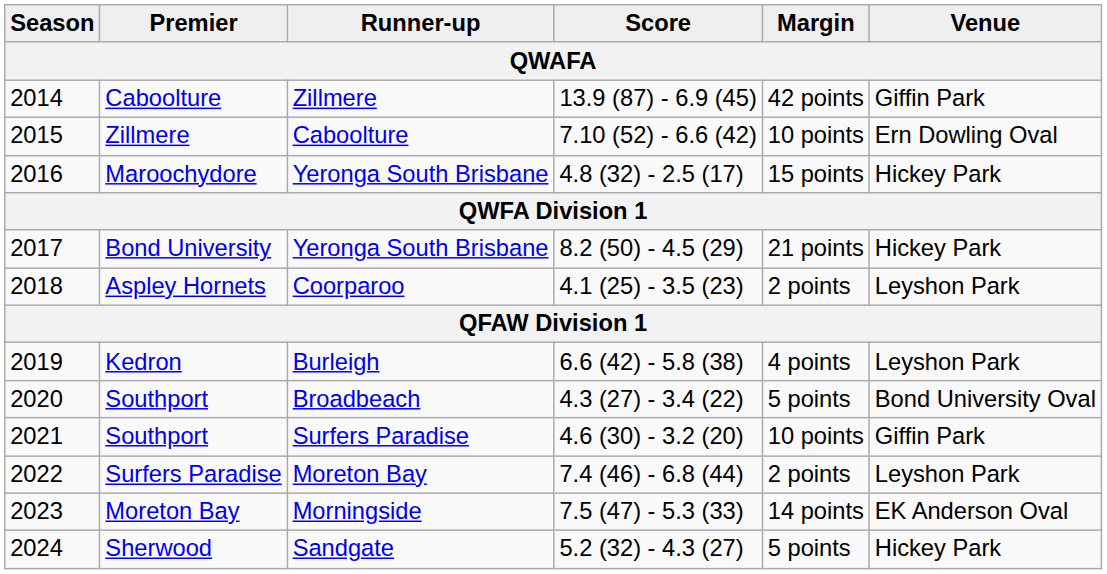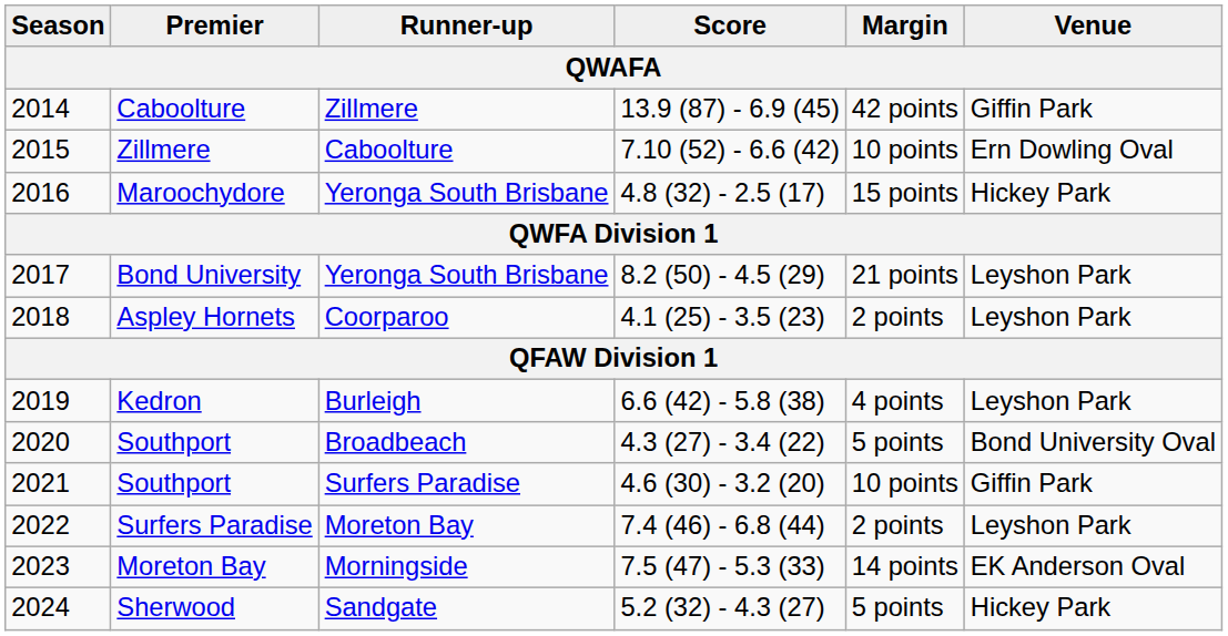Bond University | Venue: Hickey Park -> Leyshon Park
